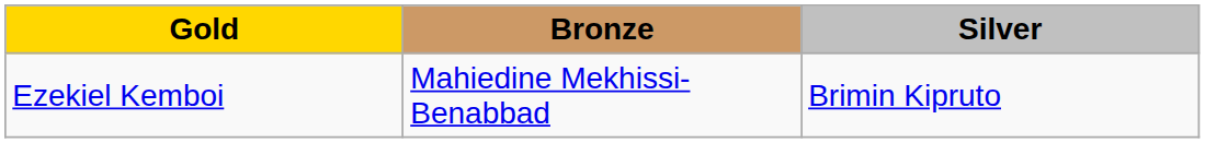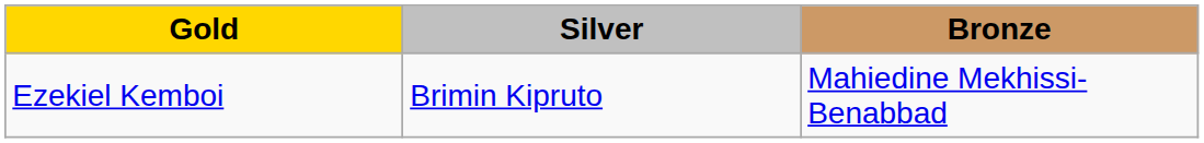columns swapped: Silver <-> Bronze
